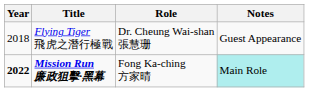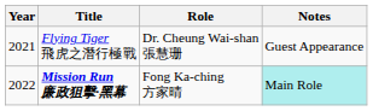Flying Tiger 飛虎之潛行極戰 | Year: 2018 -> 2021
Mission Run 廉政狙擊·黑幕 | Year: bold -> normal
